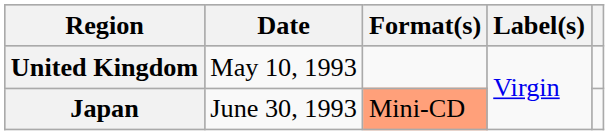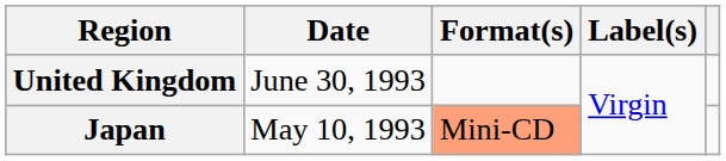United Kingdom | Date: May 10, 1993 -> June 30, 1993
Japan | Date: June 30, 1993 -> May 10, 1993
